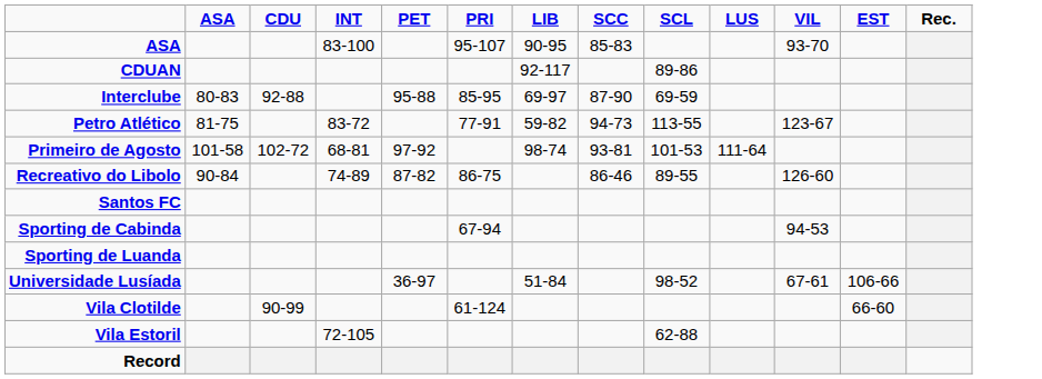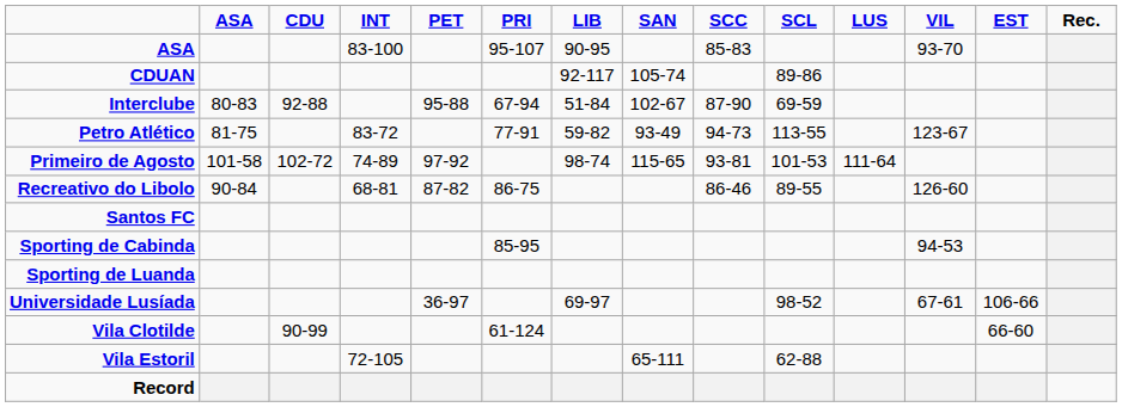+ column: SAN | 105-74 | 102-67 | 93-49 | 115-65 | 65-111
Interclube | PRI: 85-95 -> 67-94
Interclube | LIB: 69-97 -> 51-84
Primeiro de Agosto | INT: 68-81 -> 74-89
Recreativo do Libolo | INT: 74-89 -> 68-81
Sporting de Cabinda | PRI: 67-94 -> 85-95
Universidade Lusíada | LIB: 51-84 -> 69-97
